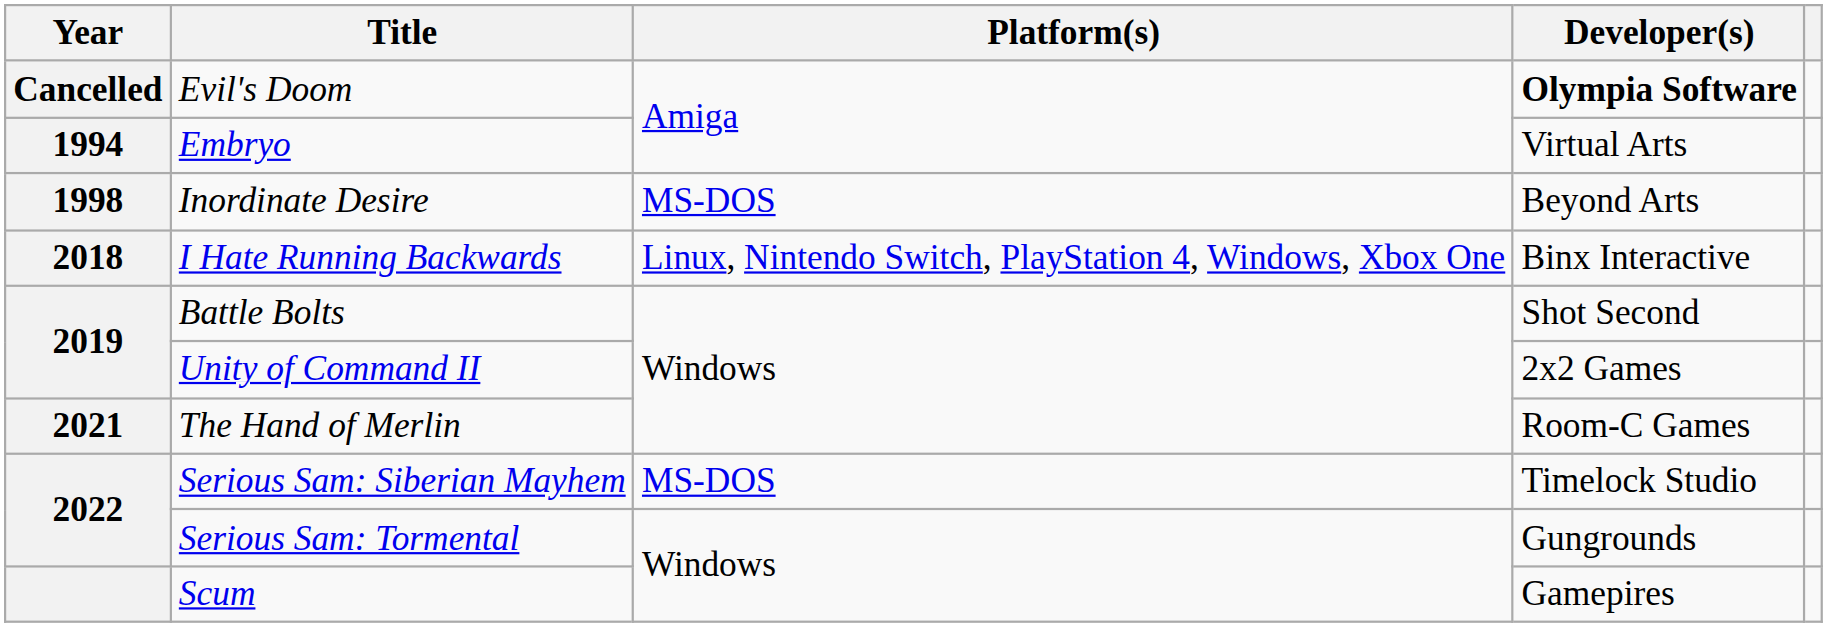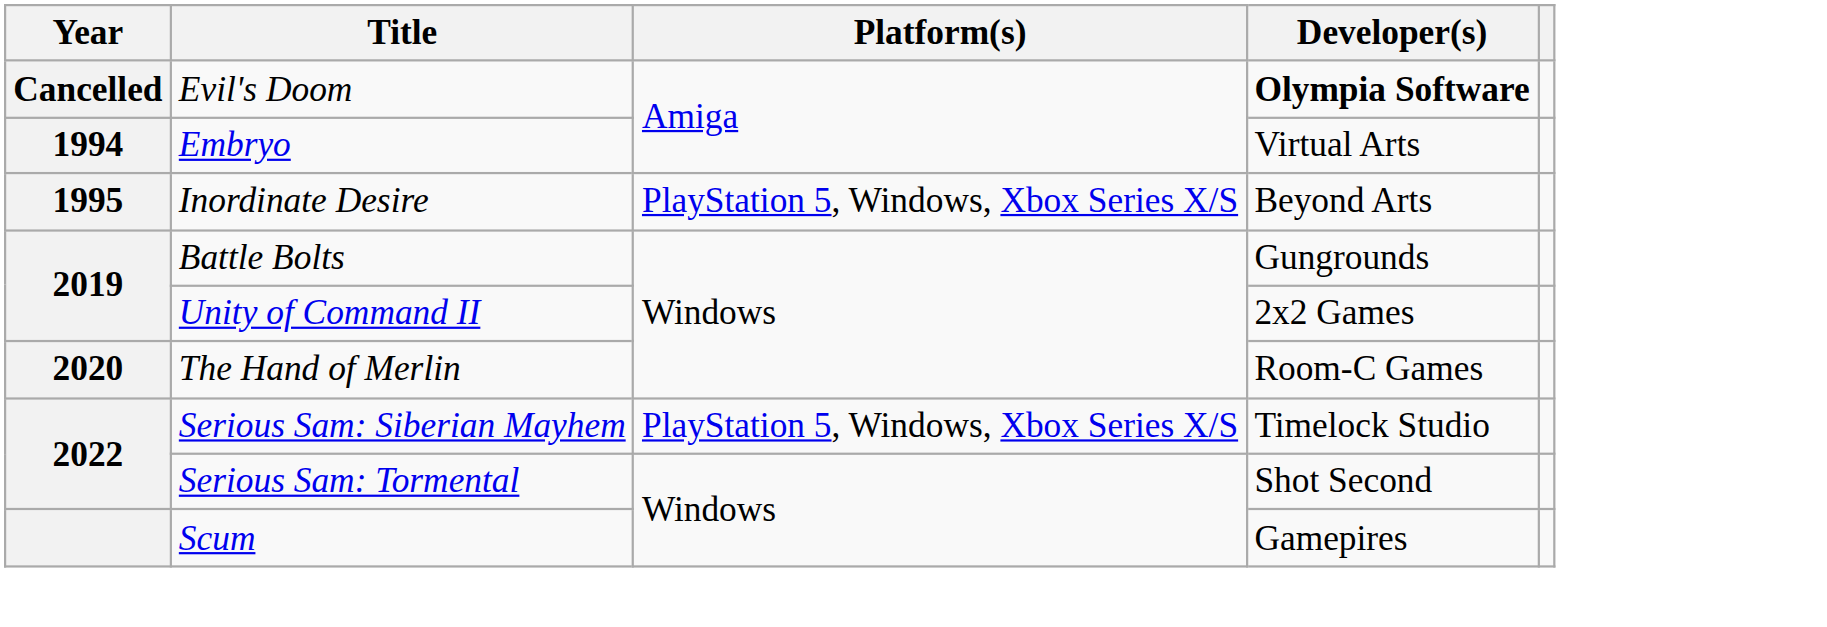Inordinate Desire | Year: 1998 -> 1995
Inordinate Desire | Platform(s): MS-DOS -> PlayStation 5, Windows, Xbox Series X/S
- row: 2018 | I Hate Running Backwards | Linux, Nintendo Switch, PlayStation 4, Windows, Xbox One | Binx Interactive
Battle Bolts | Developer(s): Shot Second -> Gungrounds
The Hand of Merlin | Year: 2021 -> 2020
Serious Sam: Siberian Mayhem | Platform(s): MS-DOS -> PlayStation 5, Windows, Xbox Series X/S
Serious Sam: Tormental | Developer(s): Gungrounds -> Shot Second
